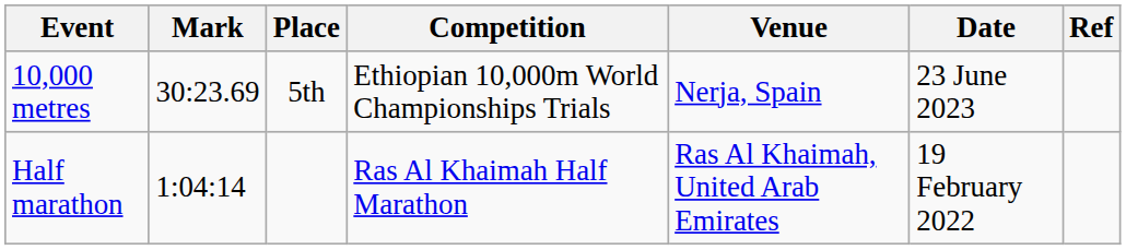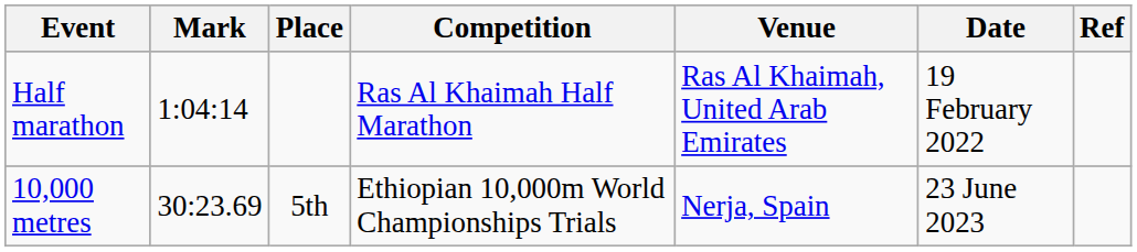rows swapped: Half marathon <-> 10,000 metres
